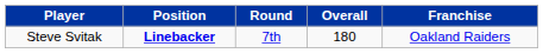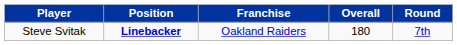columns swapped: Round <-> Franchise
